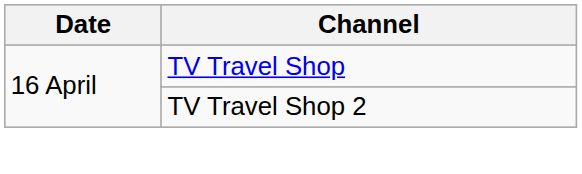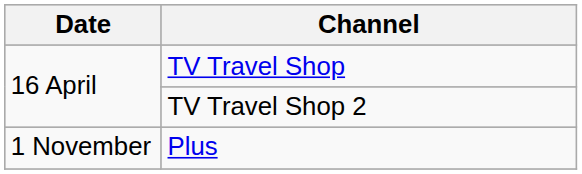+ row: 1 November | Plus
